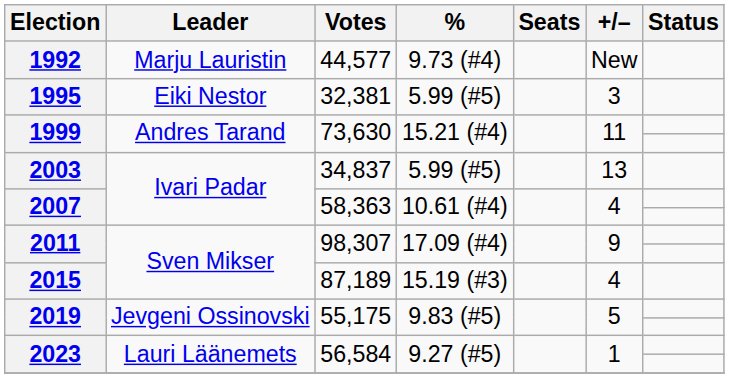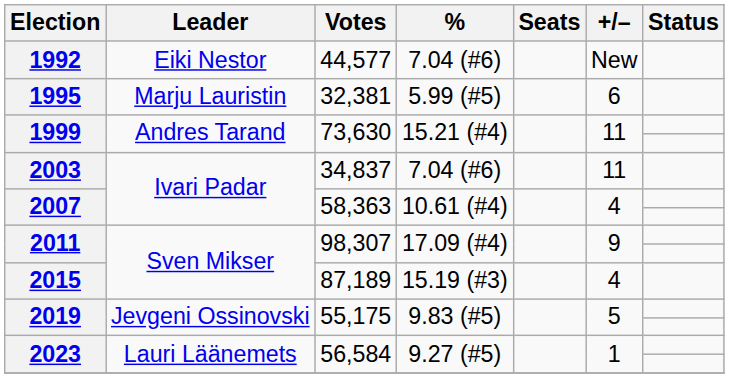1992 | Leader: Marju Lauristin -> Eiki Nestor
1992 | %: 9.73 (#4) -> 7.04 (#6)
1995 | Leader: Eiki Nestor -> Marju Lauristin
1995 | +/–: 3 -> 6
2003 | %: 5.99 (#5) -> 7.04 (#6)
2003 | +/–: 13 -> 11
